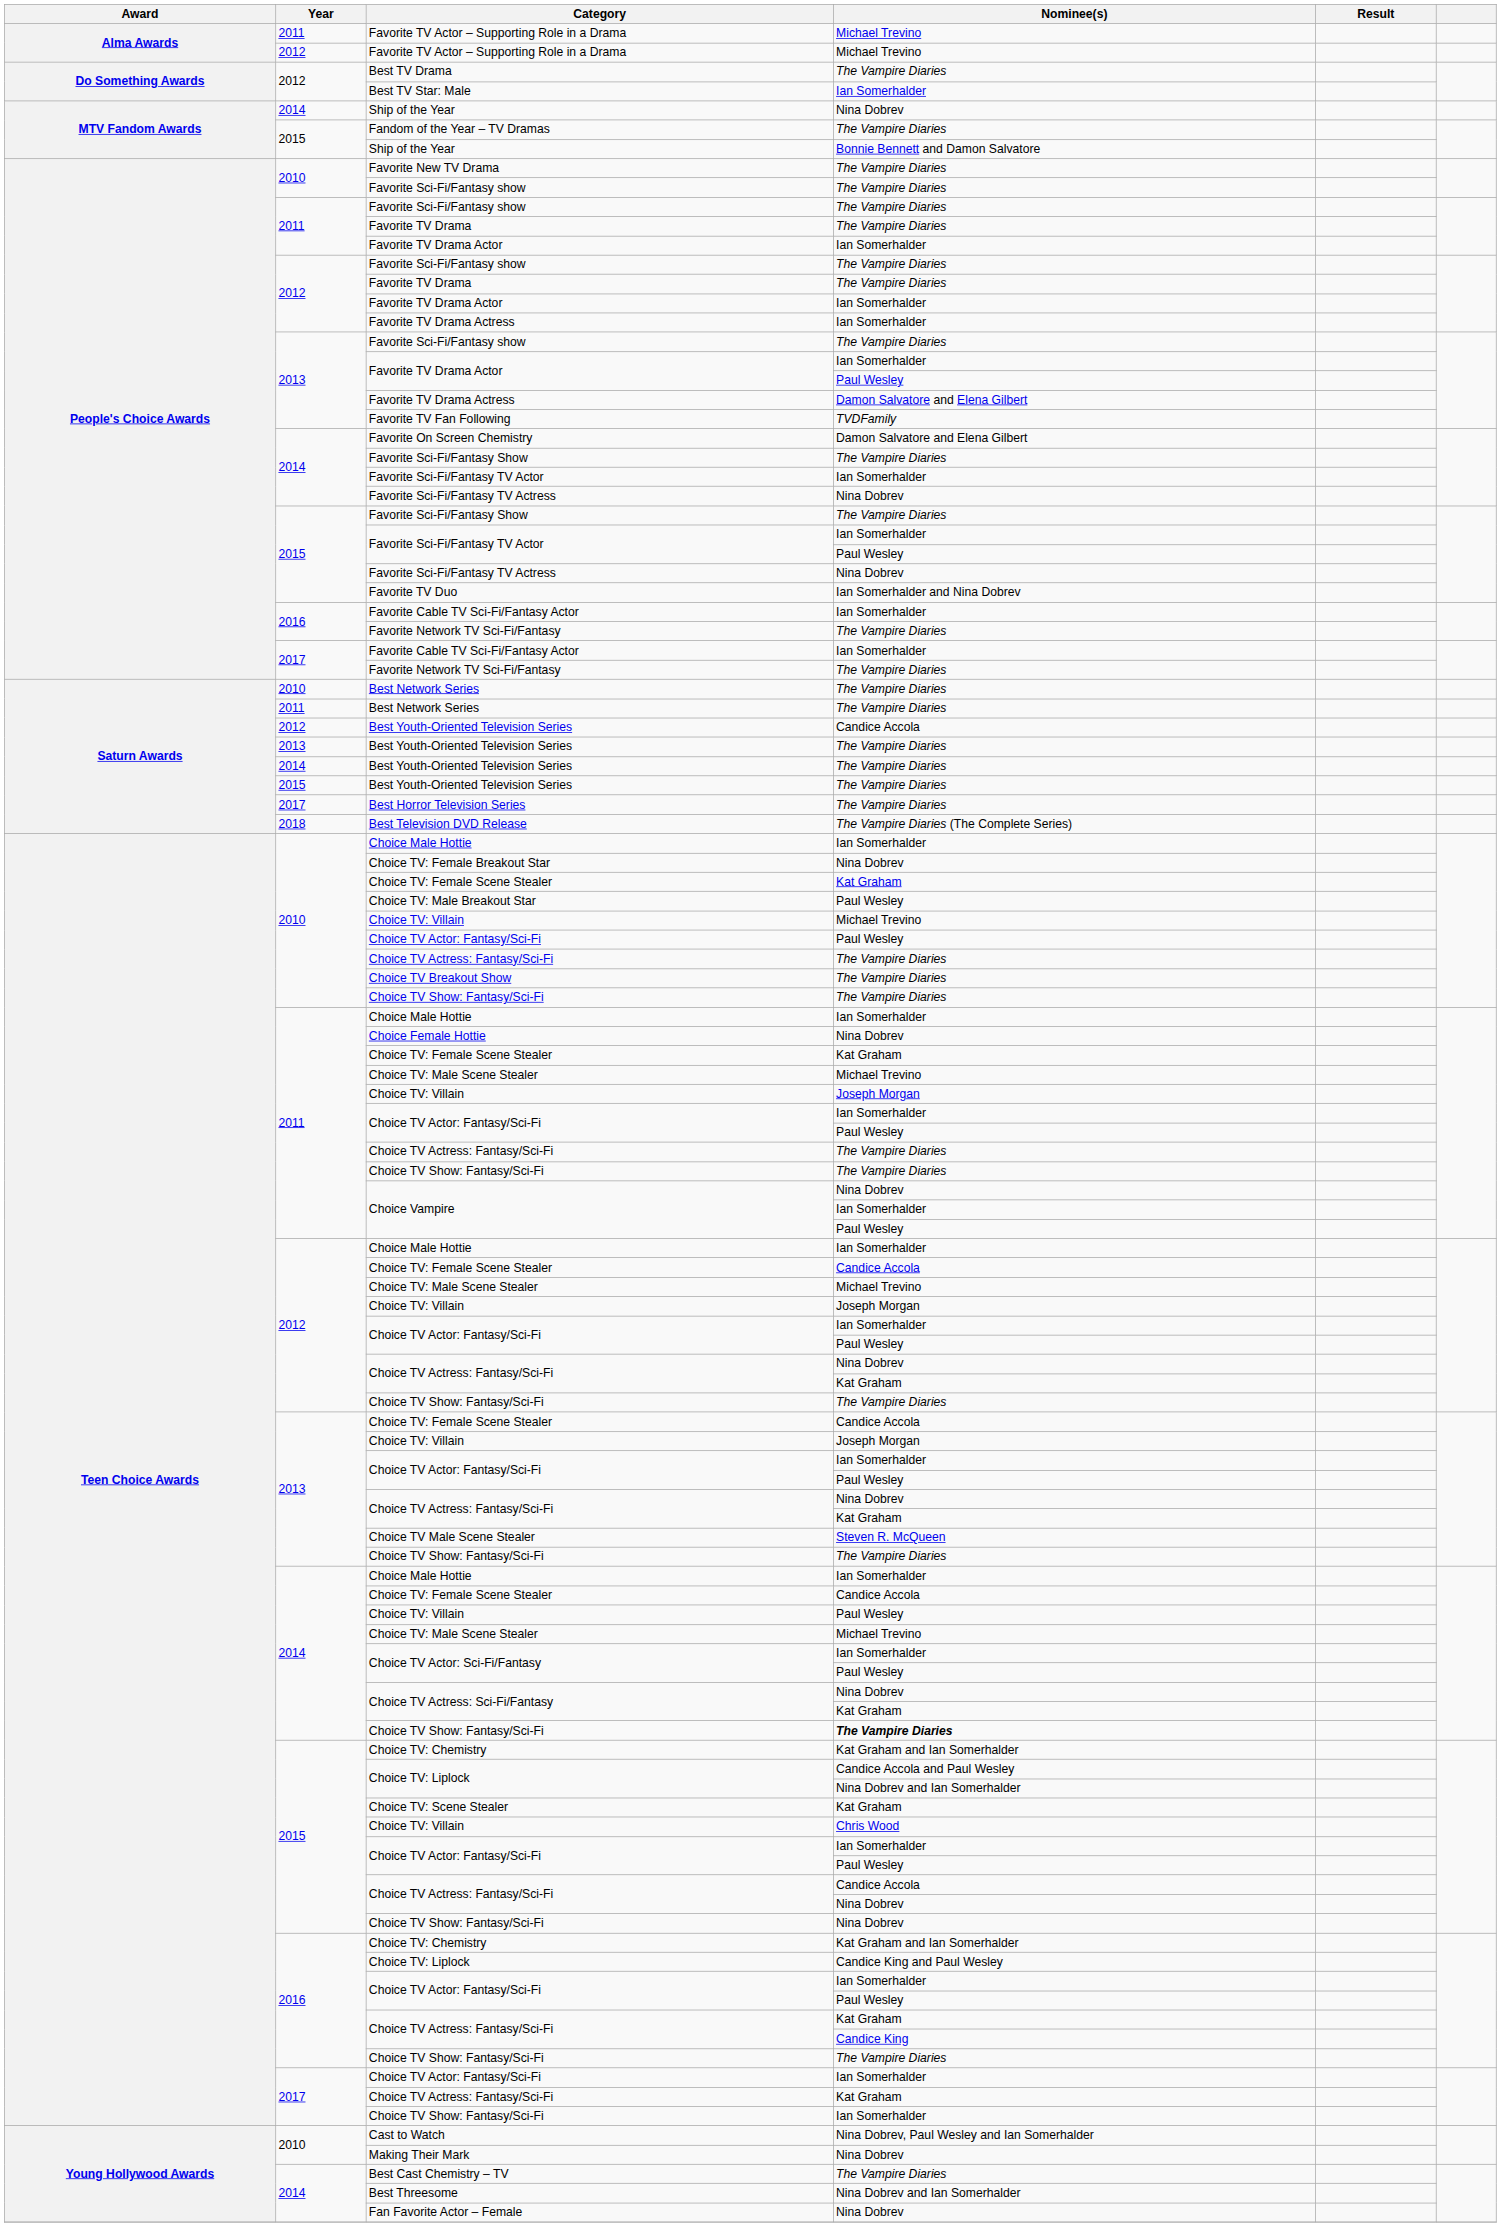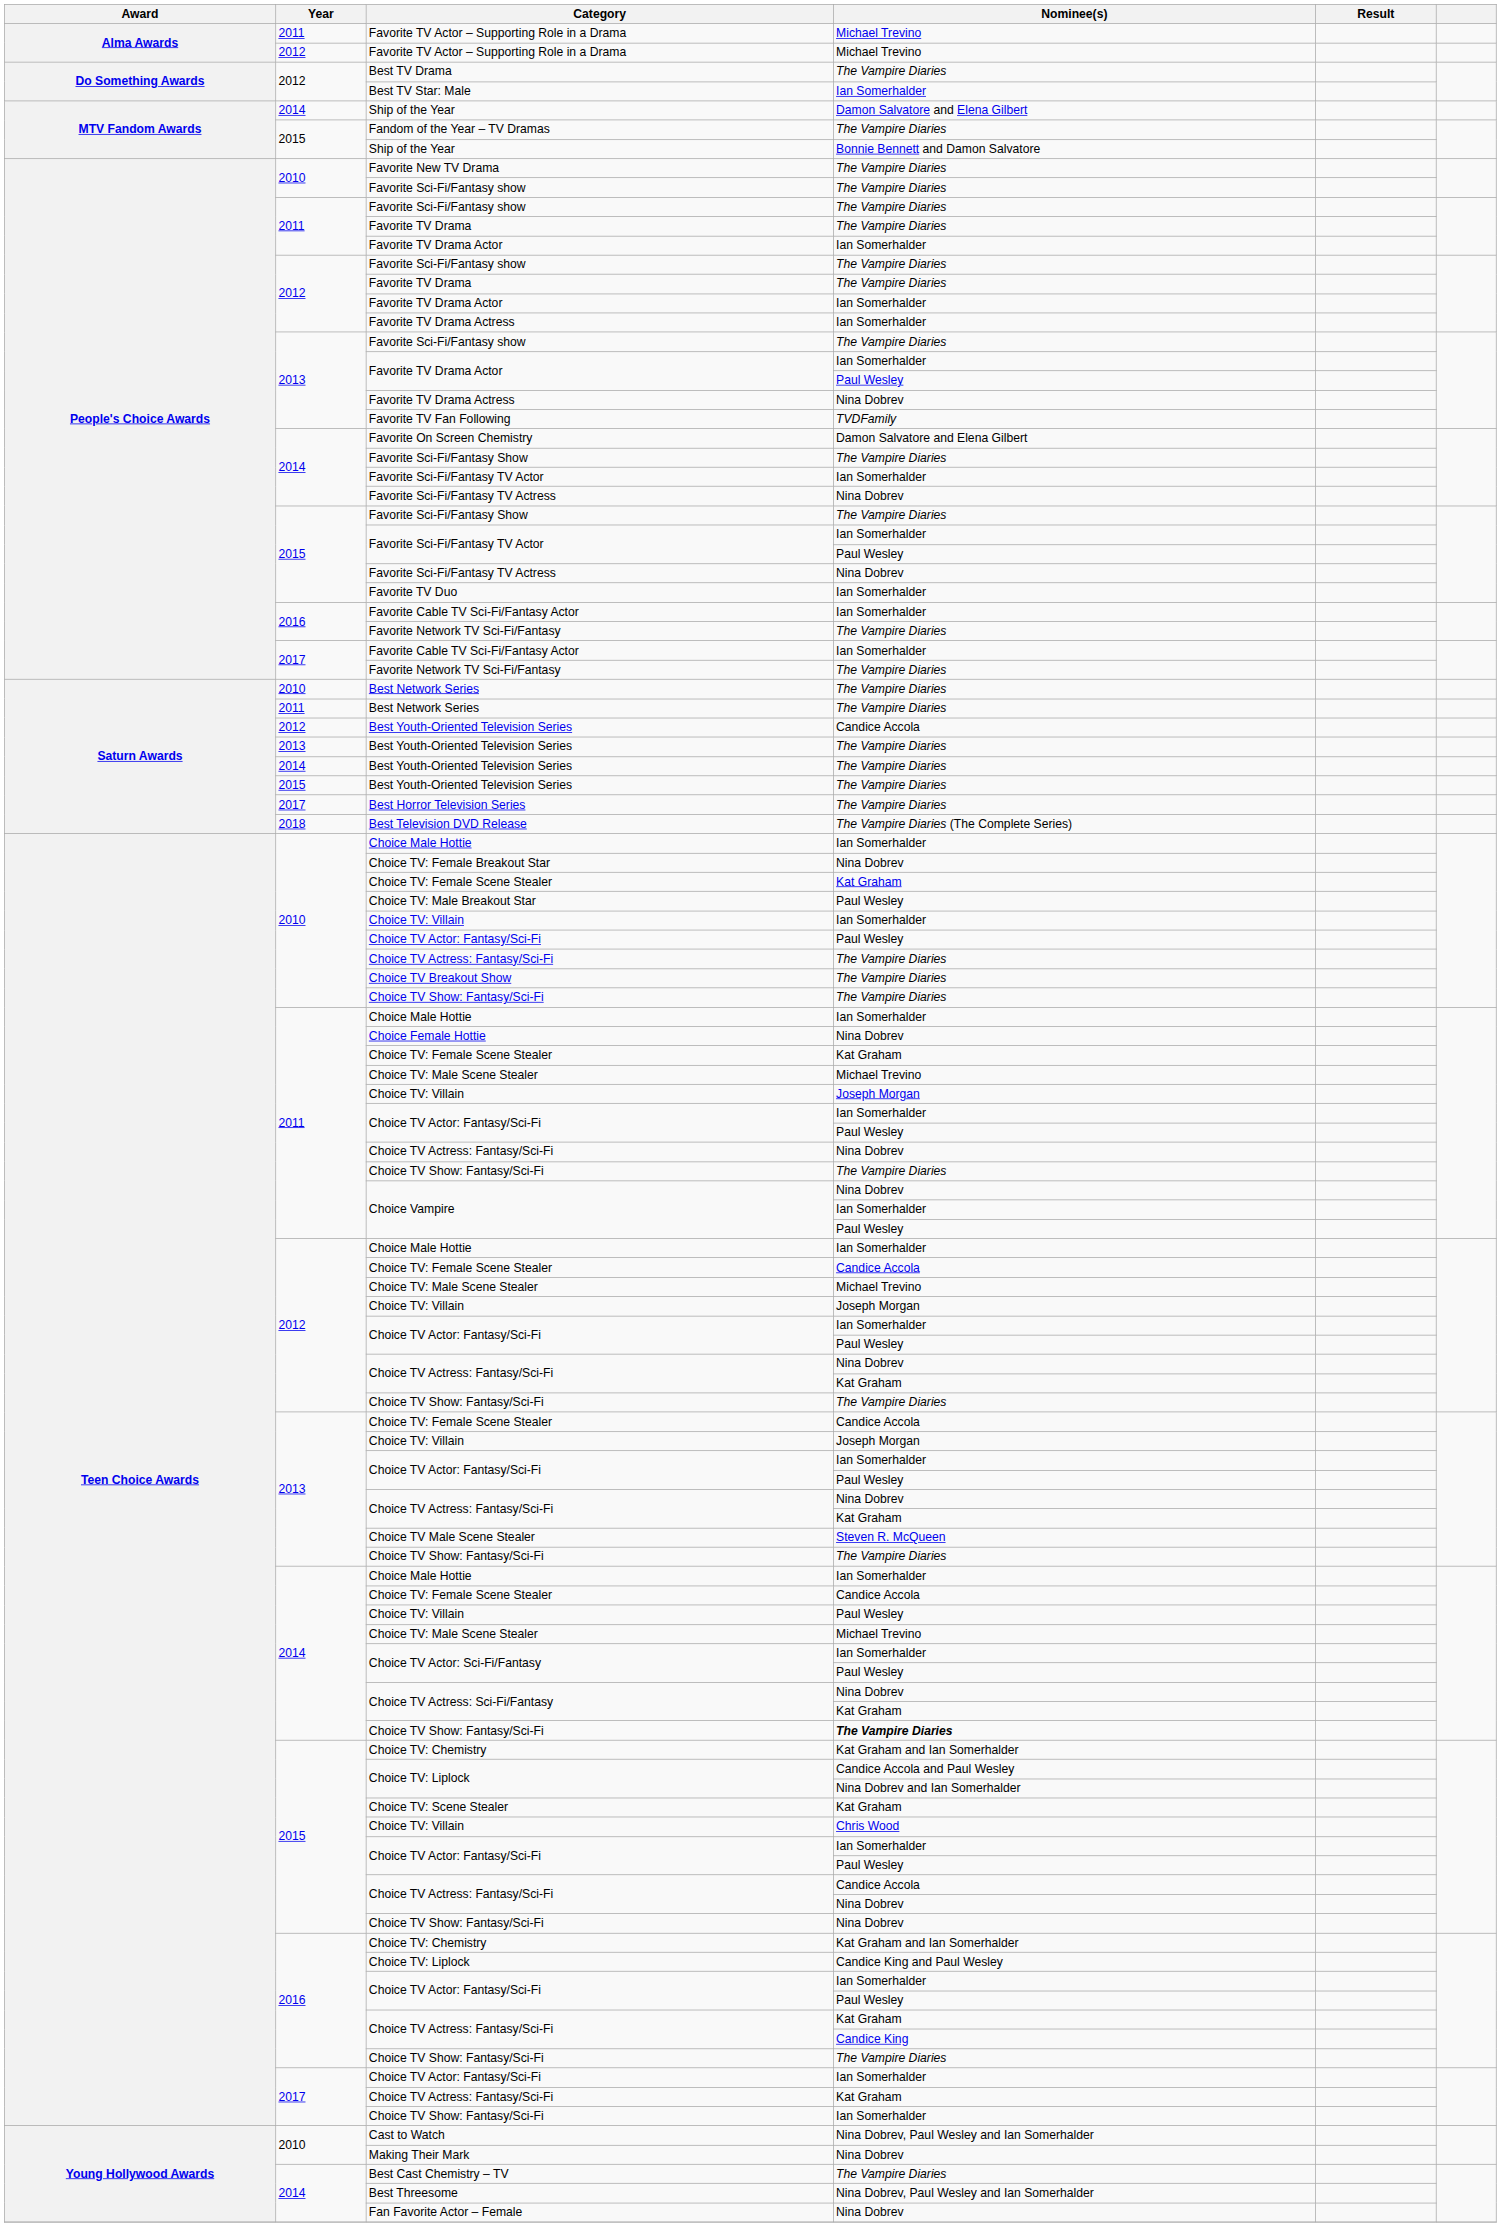2014 / Ship of the Year | Nominee(s): Nina Dobrev -> Damon Salvatore and Elena Gilbert
2013 / Favorite TV Drama Actress | Nominee(s): Damon Salvatore and Elena Gilbert -> Nina Dobrev
Favorite TV Duo | Nominee(s): Ian Somerhalder and Nina Dobrev -> Ian Somerhalder
2010 / Choice TV: Villain | Nominee(s): Michael Trevino -> Ian Somerhalder
2011 / Choice TV Actress: Fantasy/Sci-Fi | Nominee(s): The Vampire Diaries -> Nina Dobrev
Best Threesome | Nominee(s): Nina Dobrev and Ian Somerhalder -> Nina Dobrev, Paul Wesley and Ian Somerhalder
